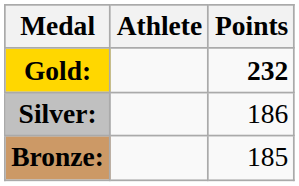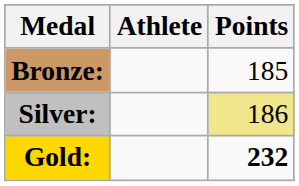rows swapped: Gold: <-> Bronze:
Silver: | Points: no background -> khaki background
